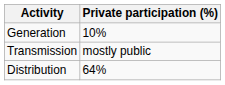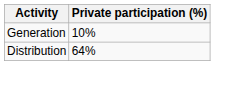- row: Transmission | mostly public
